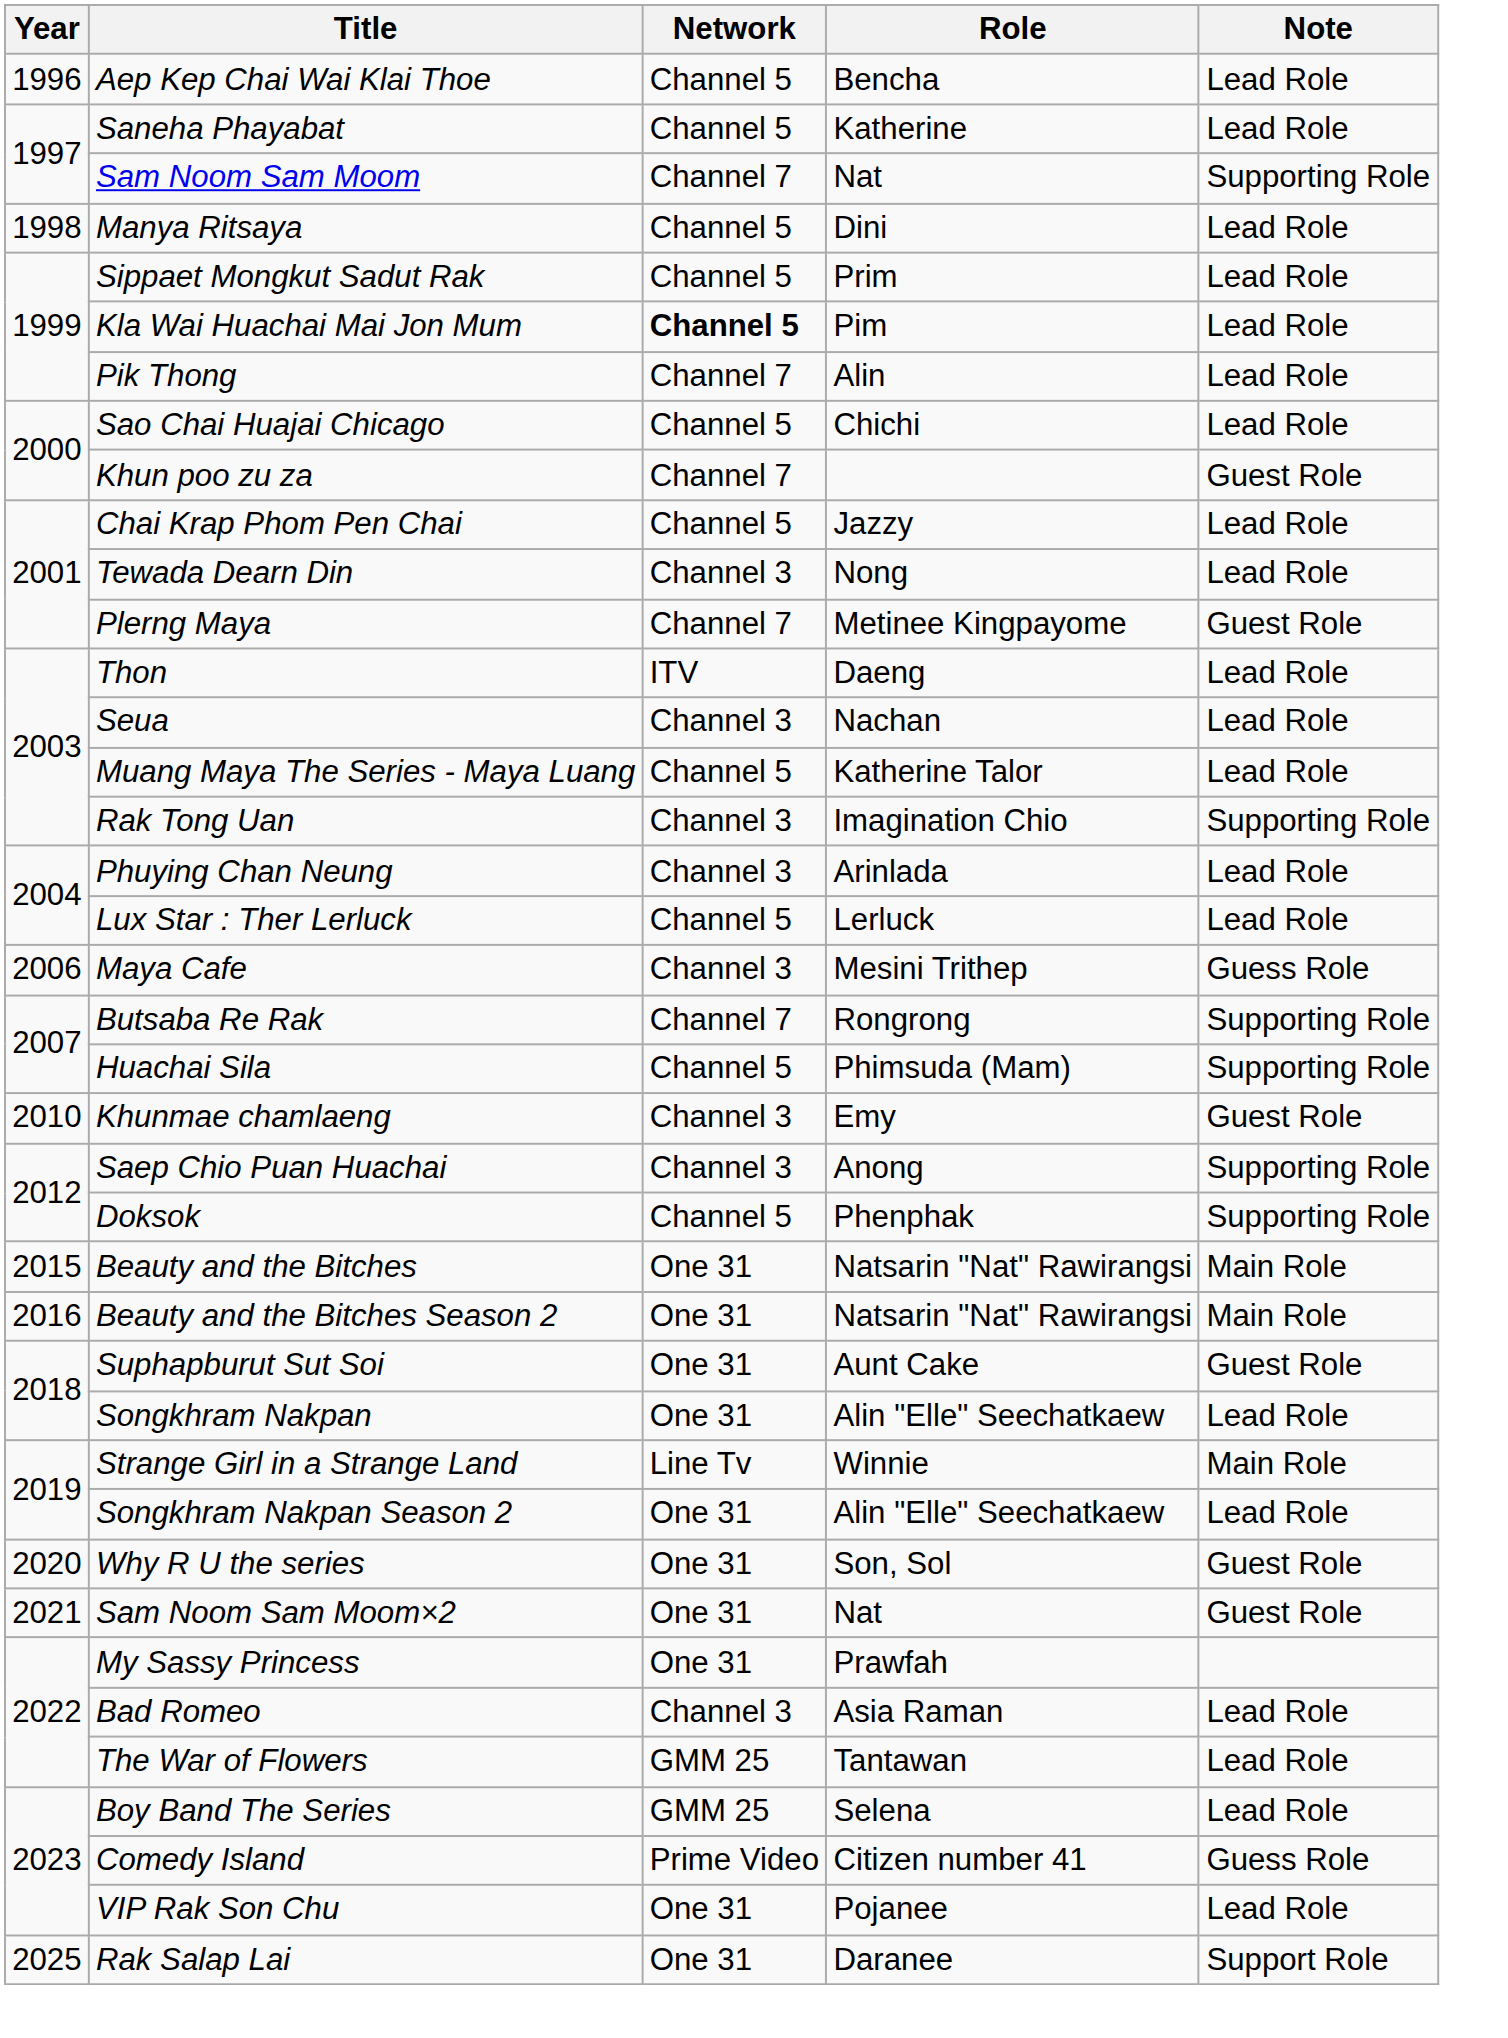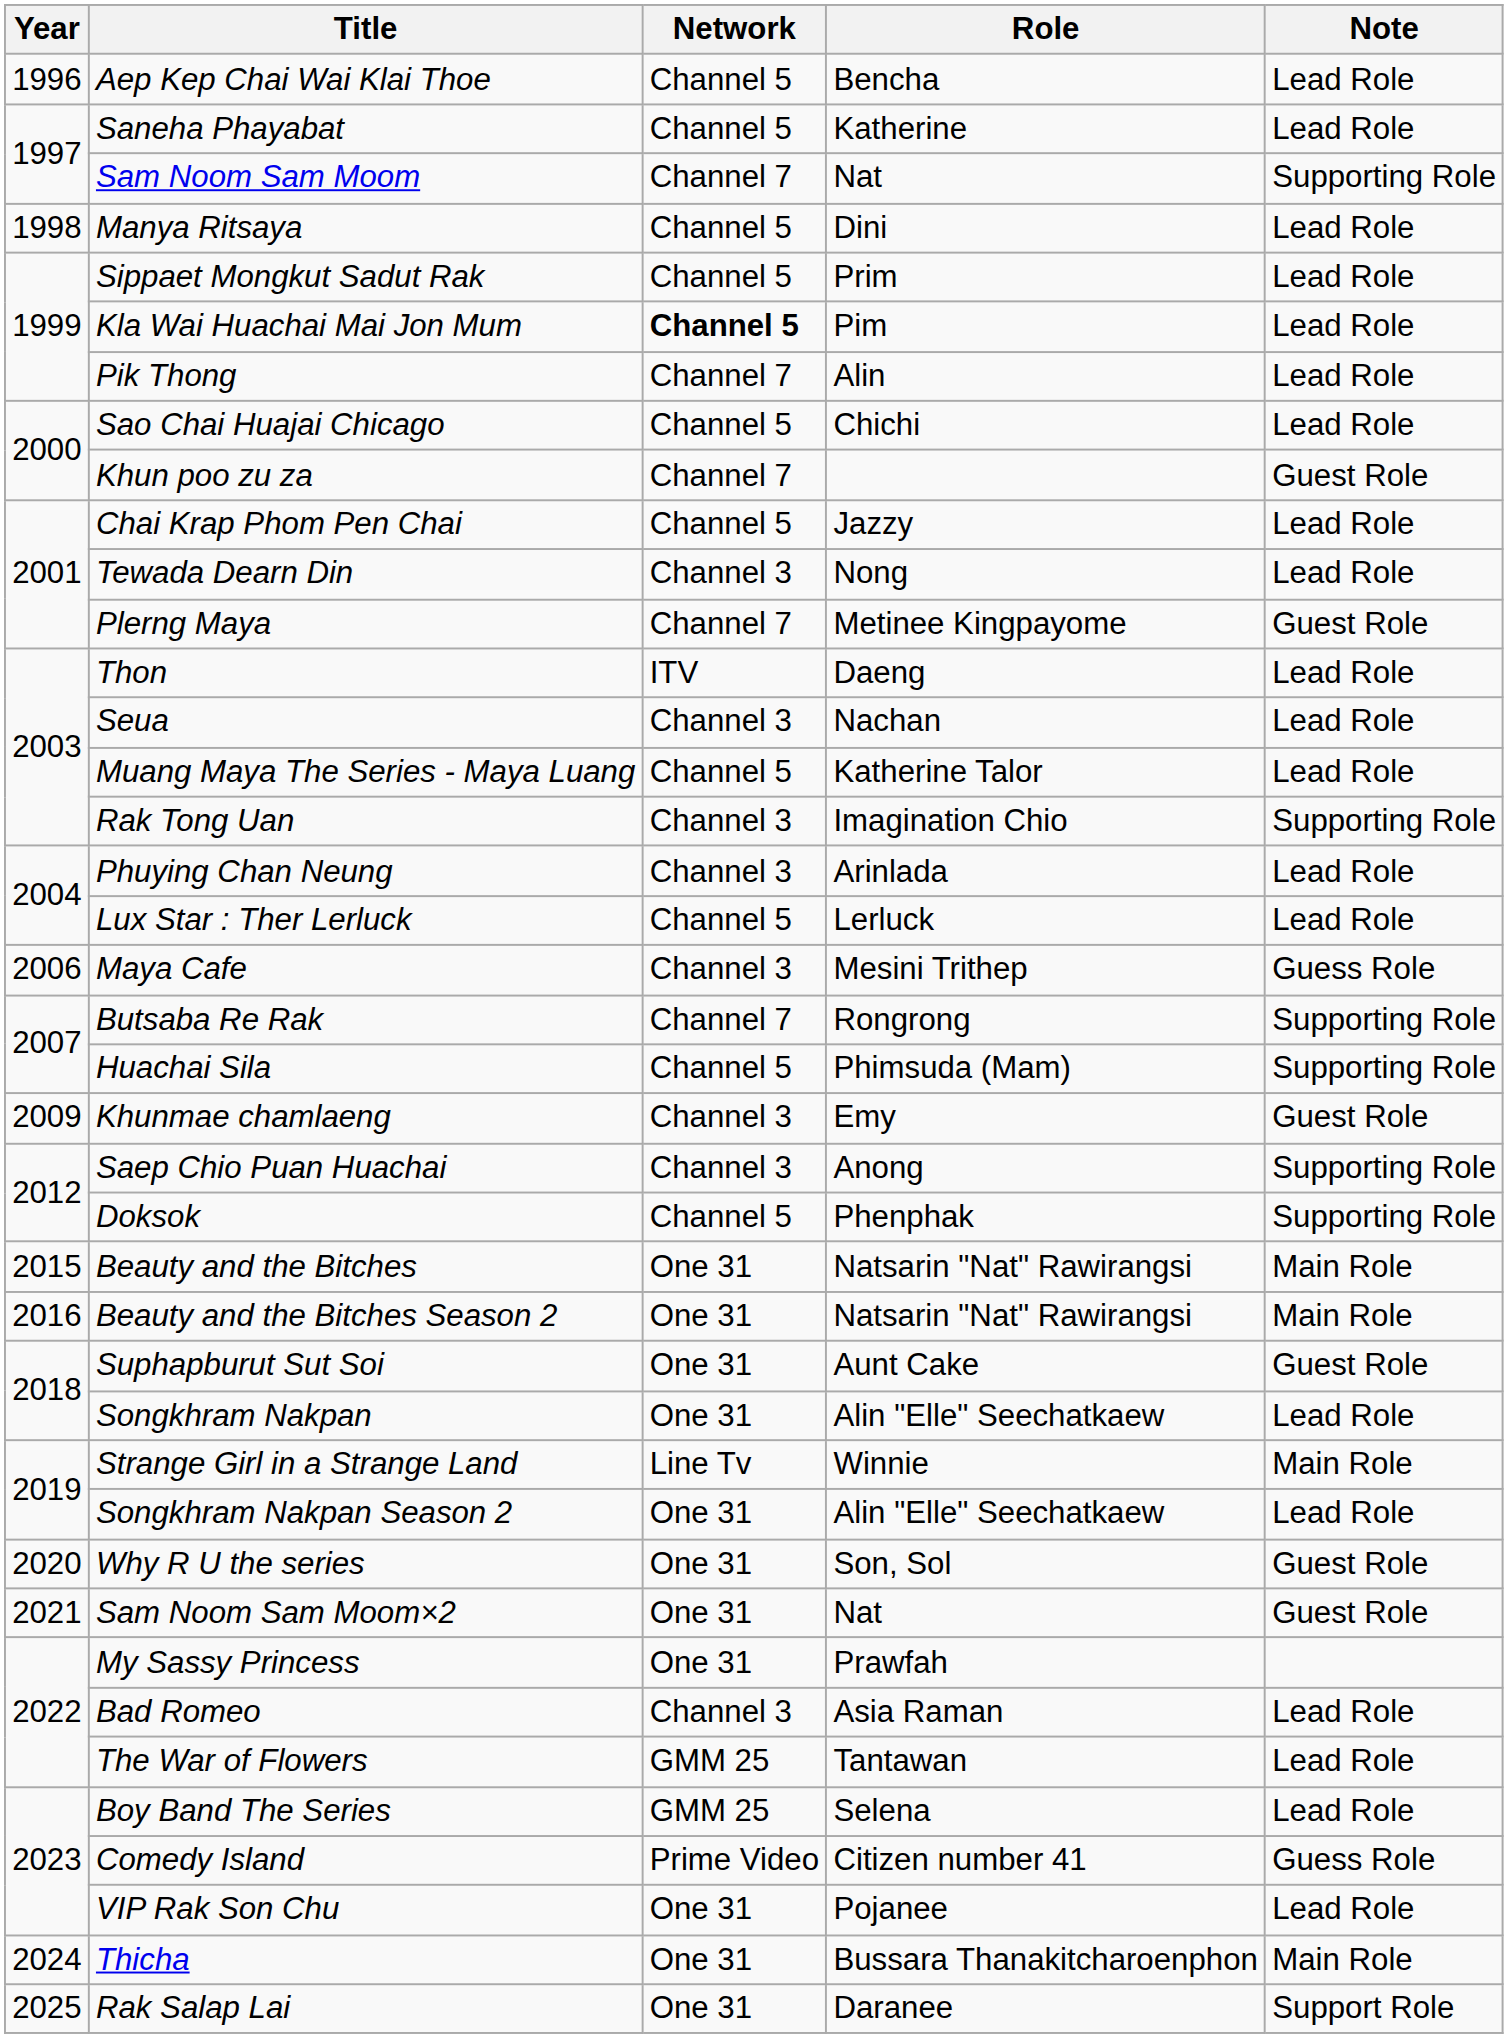Khunmae chamlaeng | Year: 2010 -> 2009
+ row: 2024 | Thicha | One 31 | Bussara Thanakitcharoenphon | Main Role
